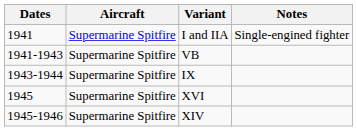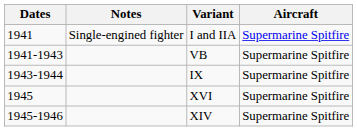columns swapped: Aircraft <-> Notes
